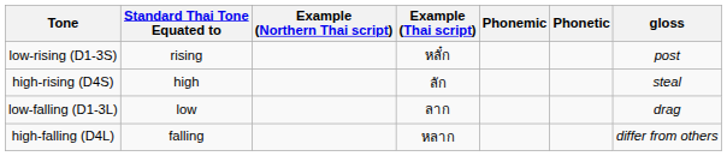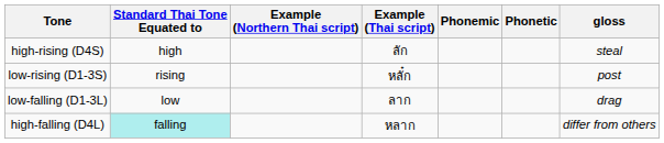rows swapped: low-rising (D1-3S) <-> high-rising (D4S)
high-falling (D4L) | Standard Thai Tone Equated to: no background -> paleturquoise background
